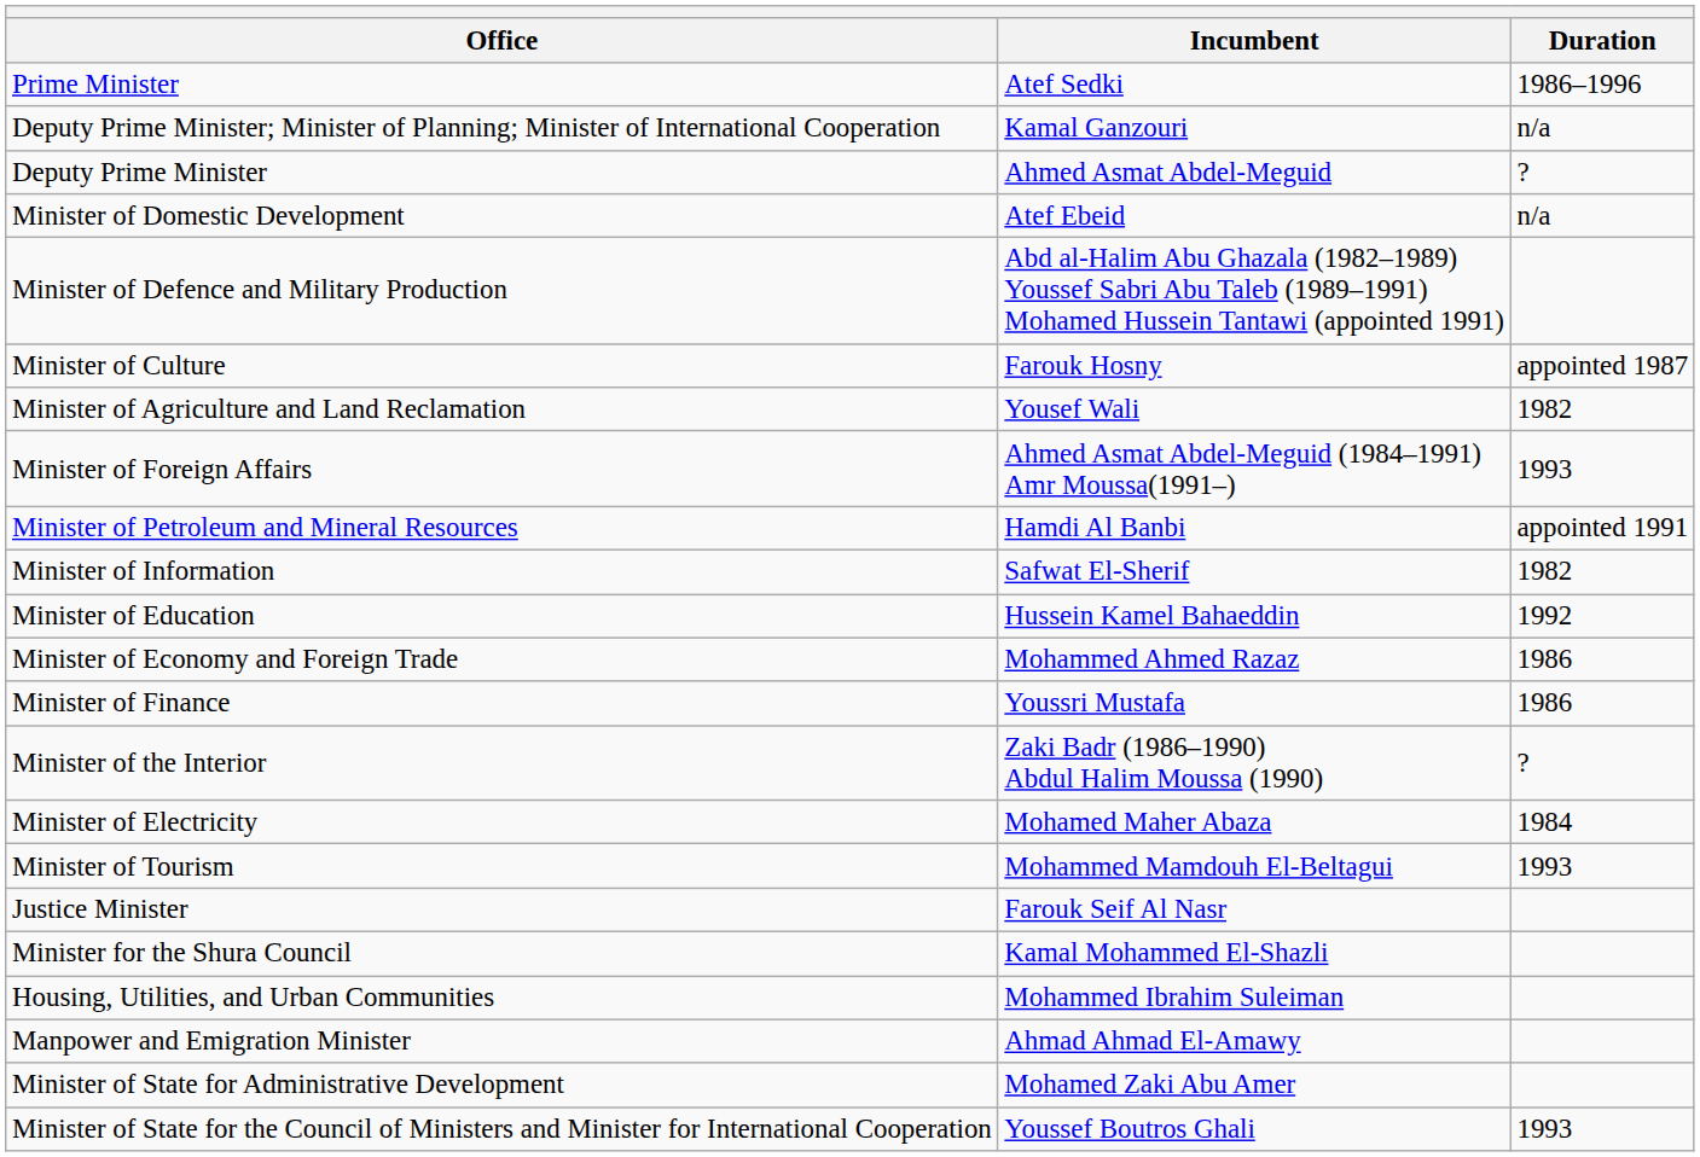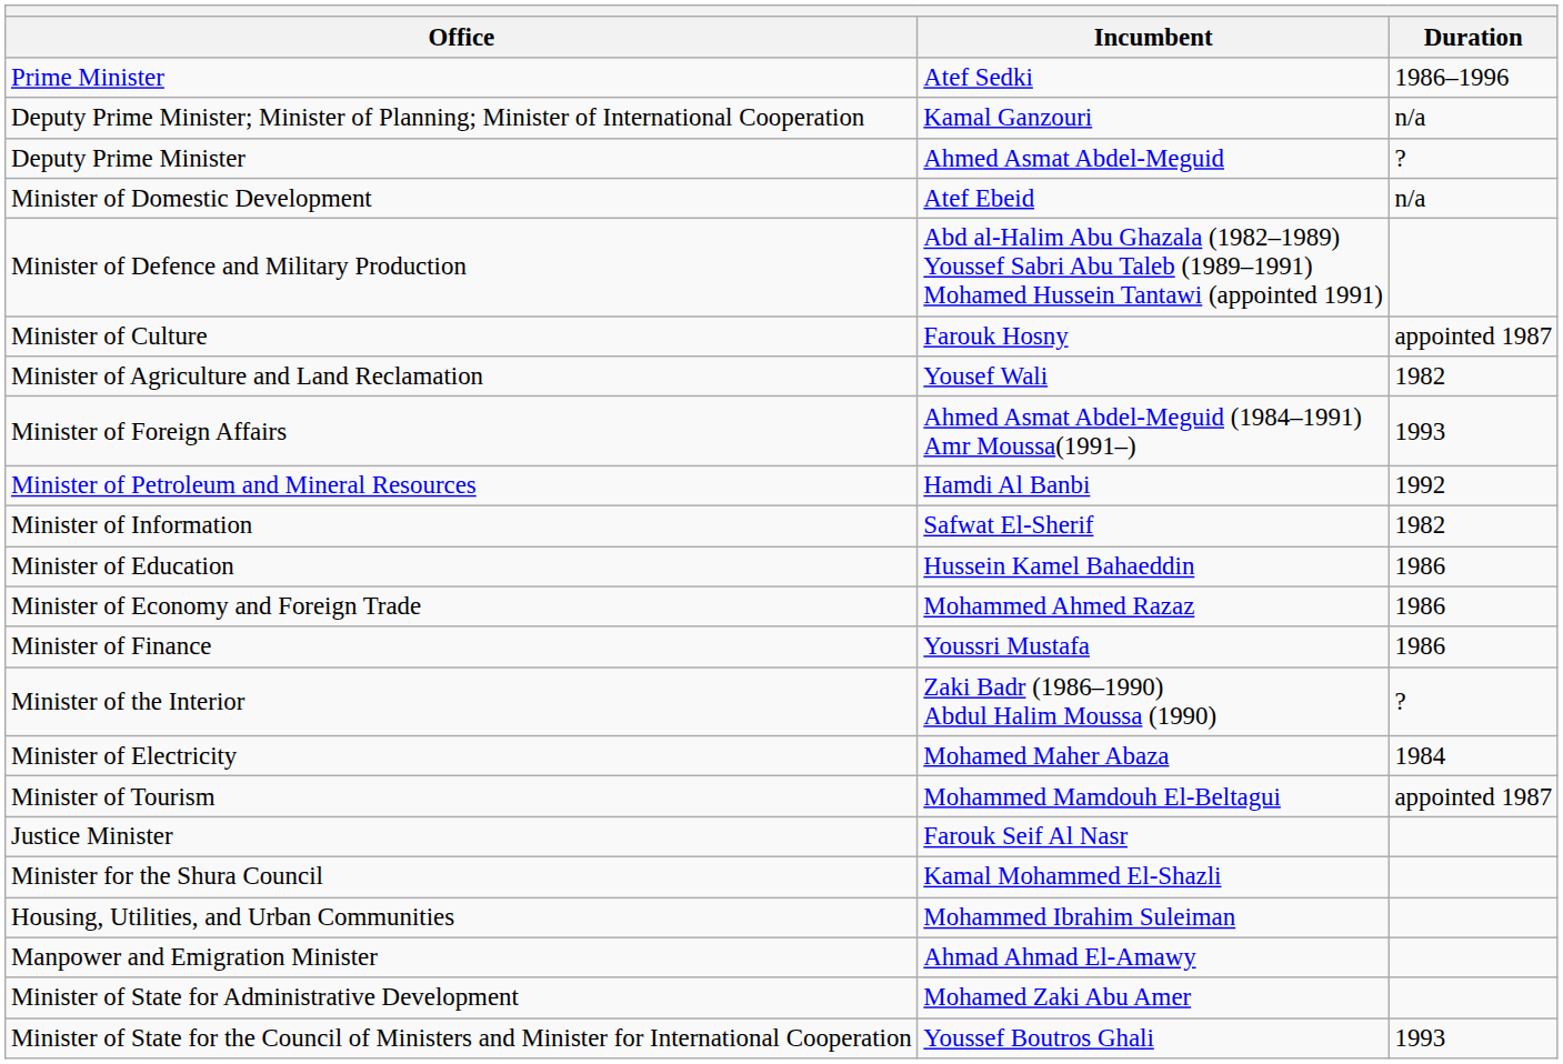Minister of Petroleum and Mineral Resources | Duration: appointed 1991 -> 1992
Minister of Education | Duration: 1992 -> 1986
Minister of Tourism | Duration: 1993 -> appointed 1987
